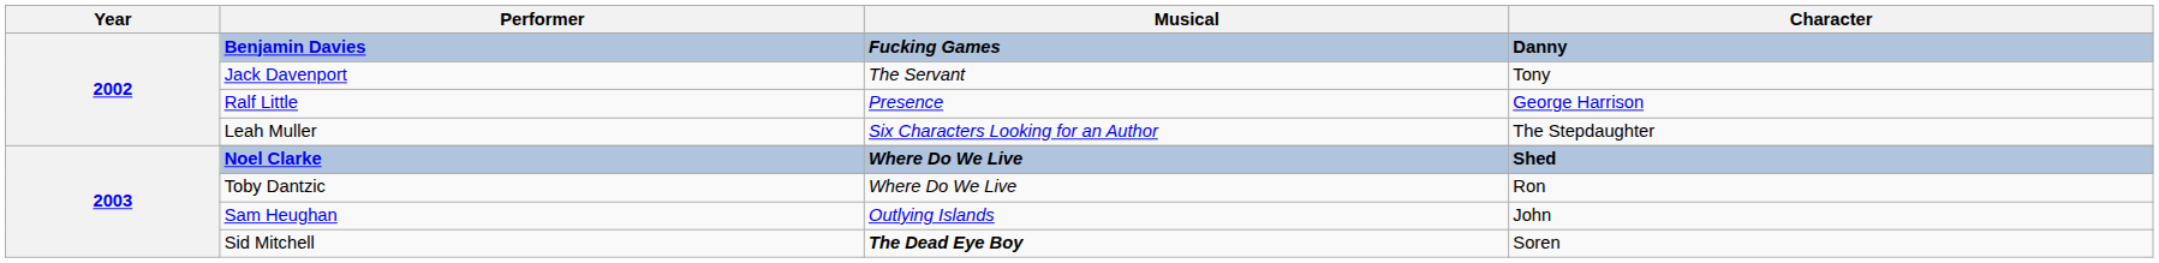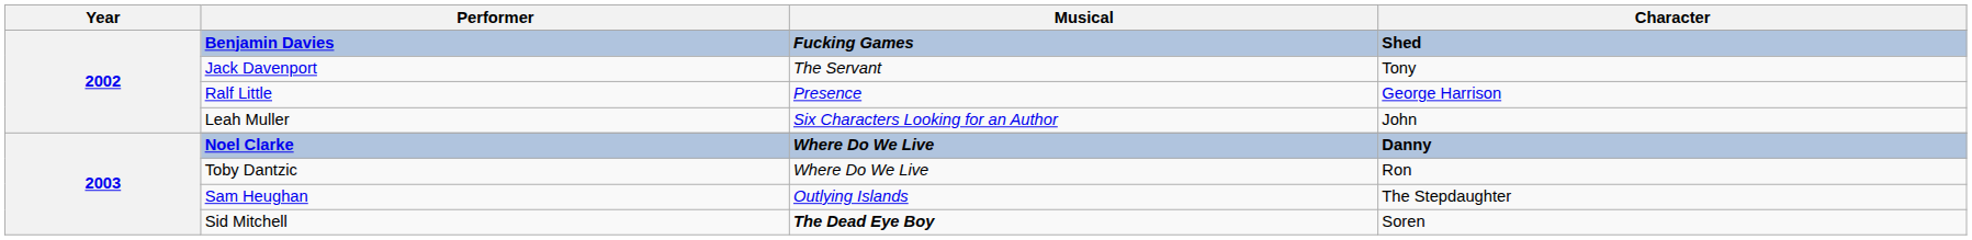Benjamin Davies | Character: Danny -> Shed
Leah Muller | Character: The Stepdaughter -> John
Noel Clarke | Character: Shed -> Danny
Sam Heughan | Character: John -> The Stepdaughter
